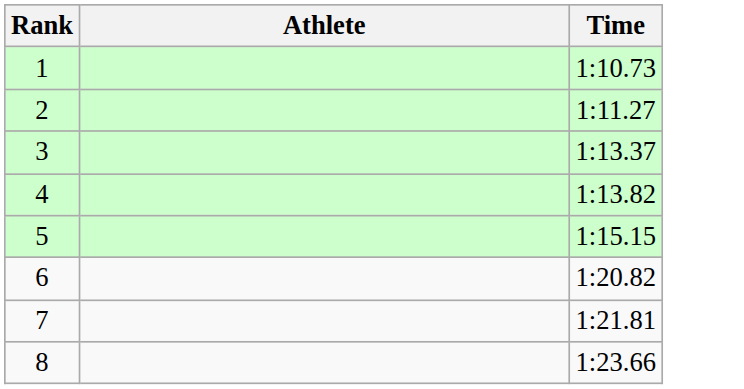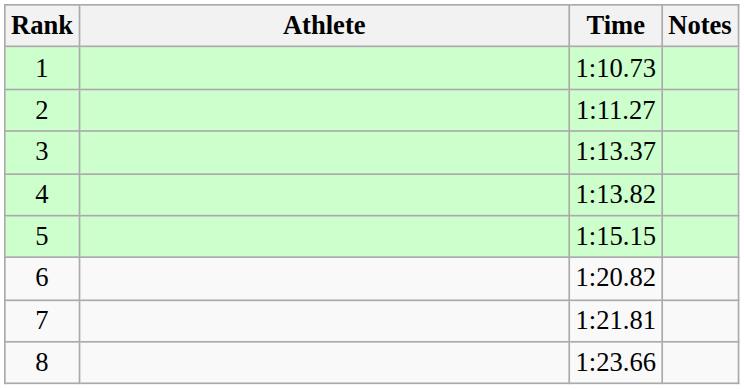+ column: Notes
